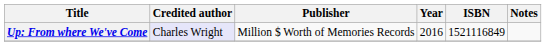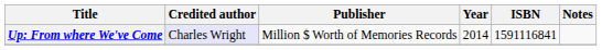Up: From where We've Come | Year: 2016 -> 2014
Up: From where We've Come | ISBN: 1521116849 -> 1591116841
